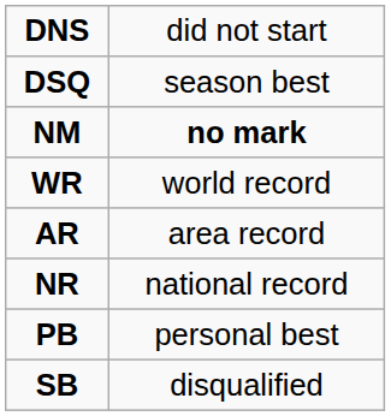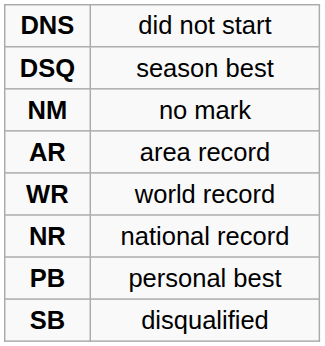NM | column 2: bold -> normal
rows swapped: WR <-> AR
